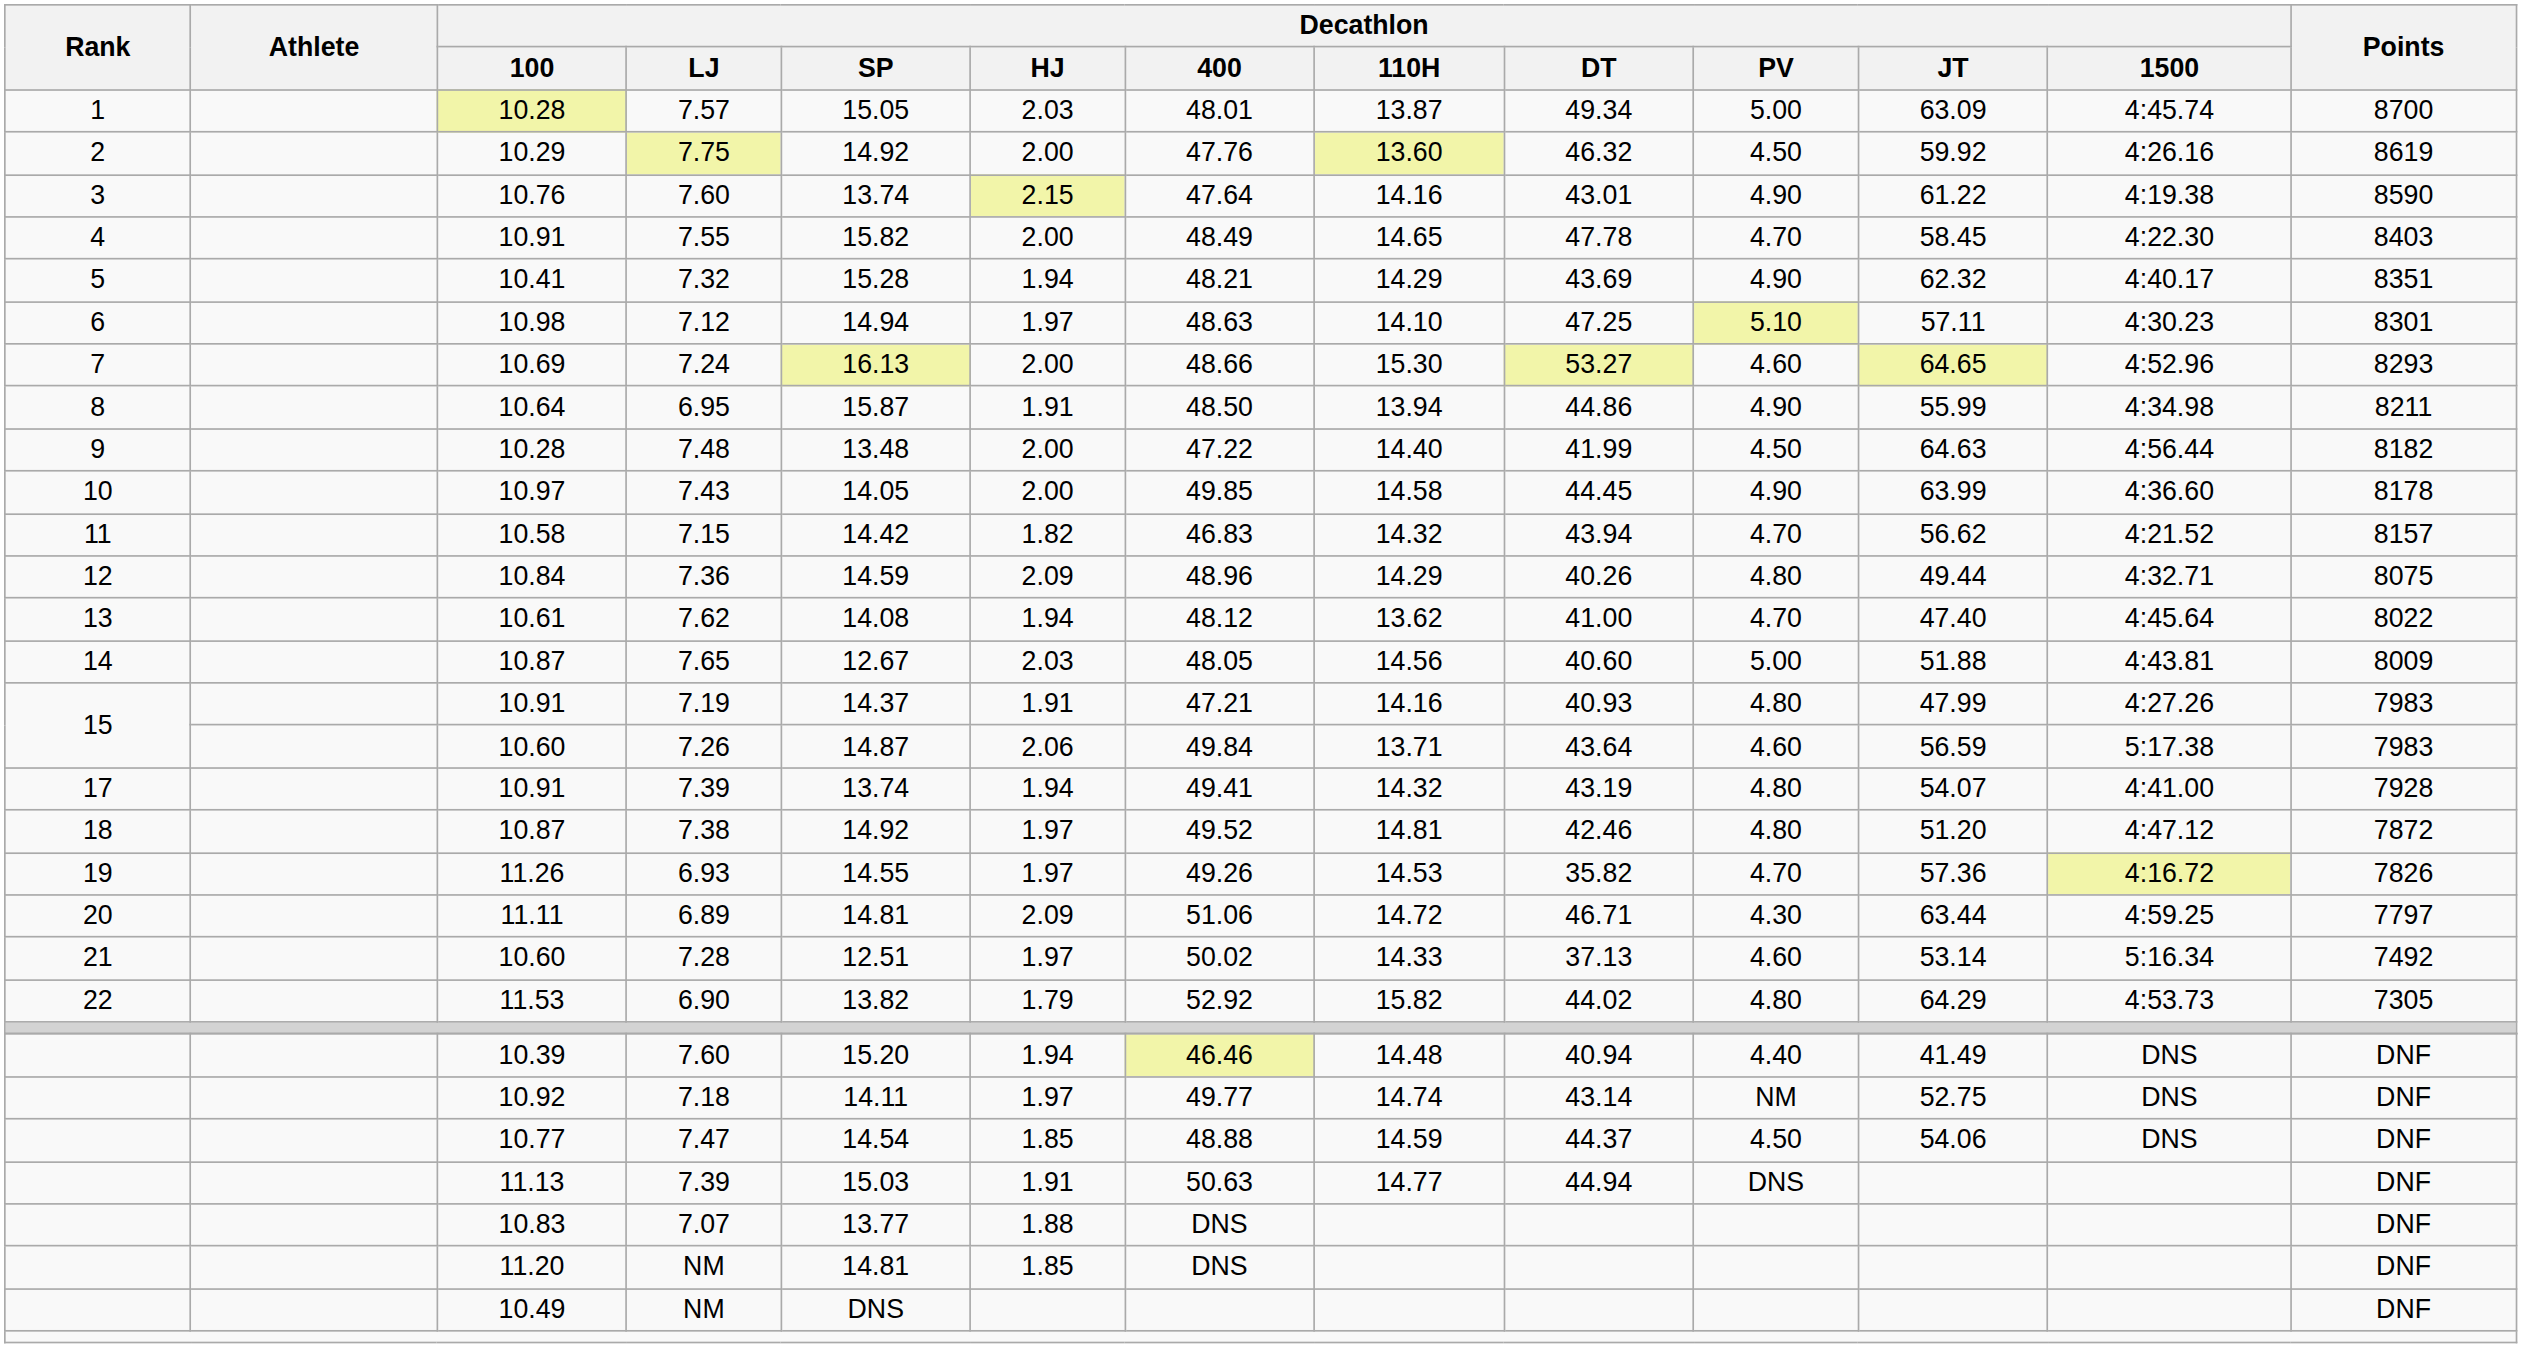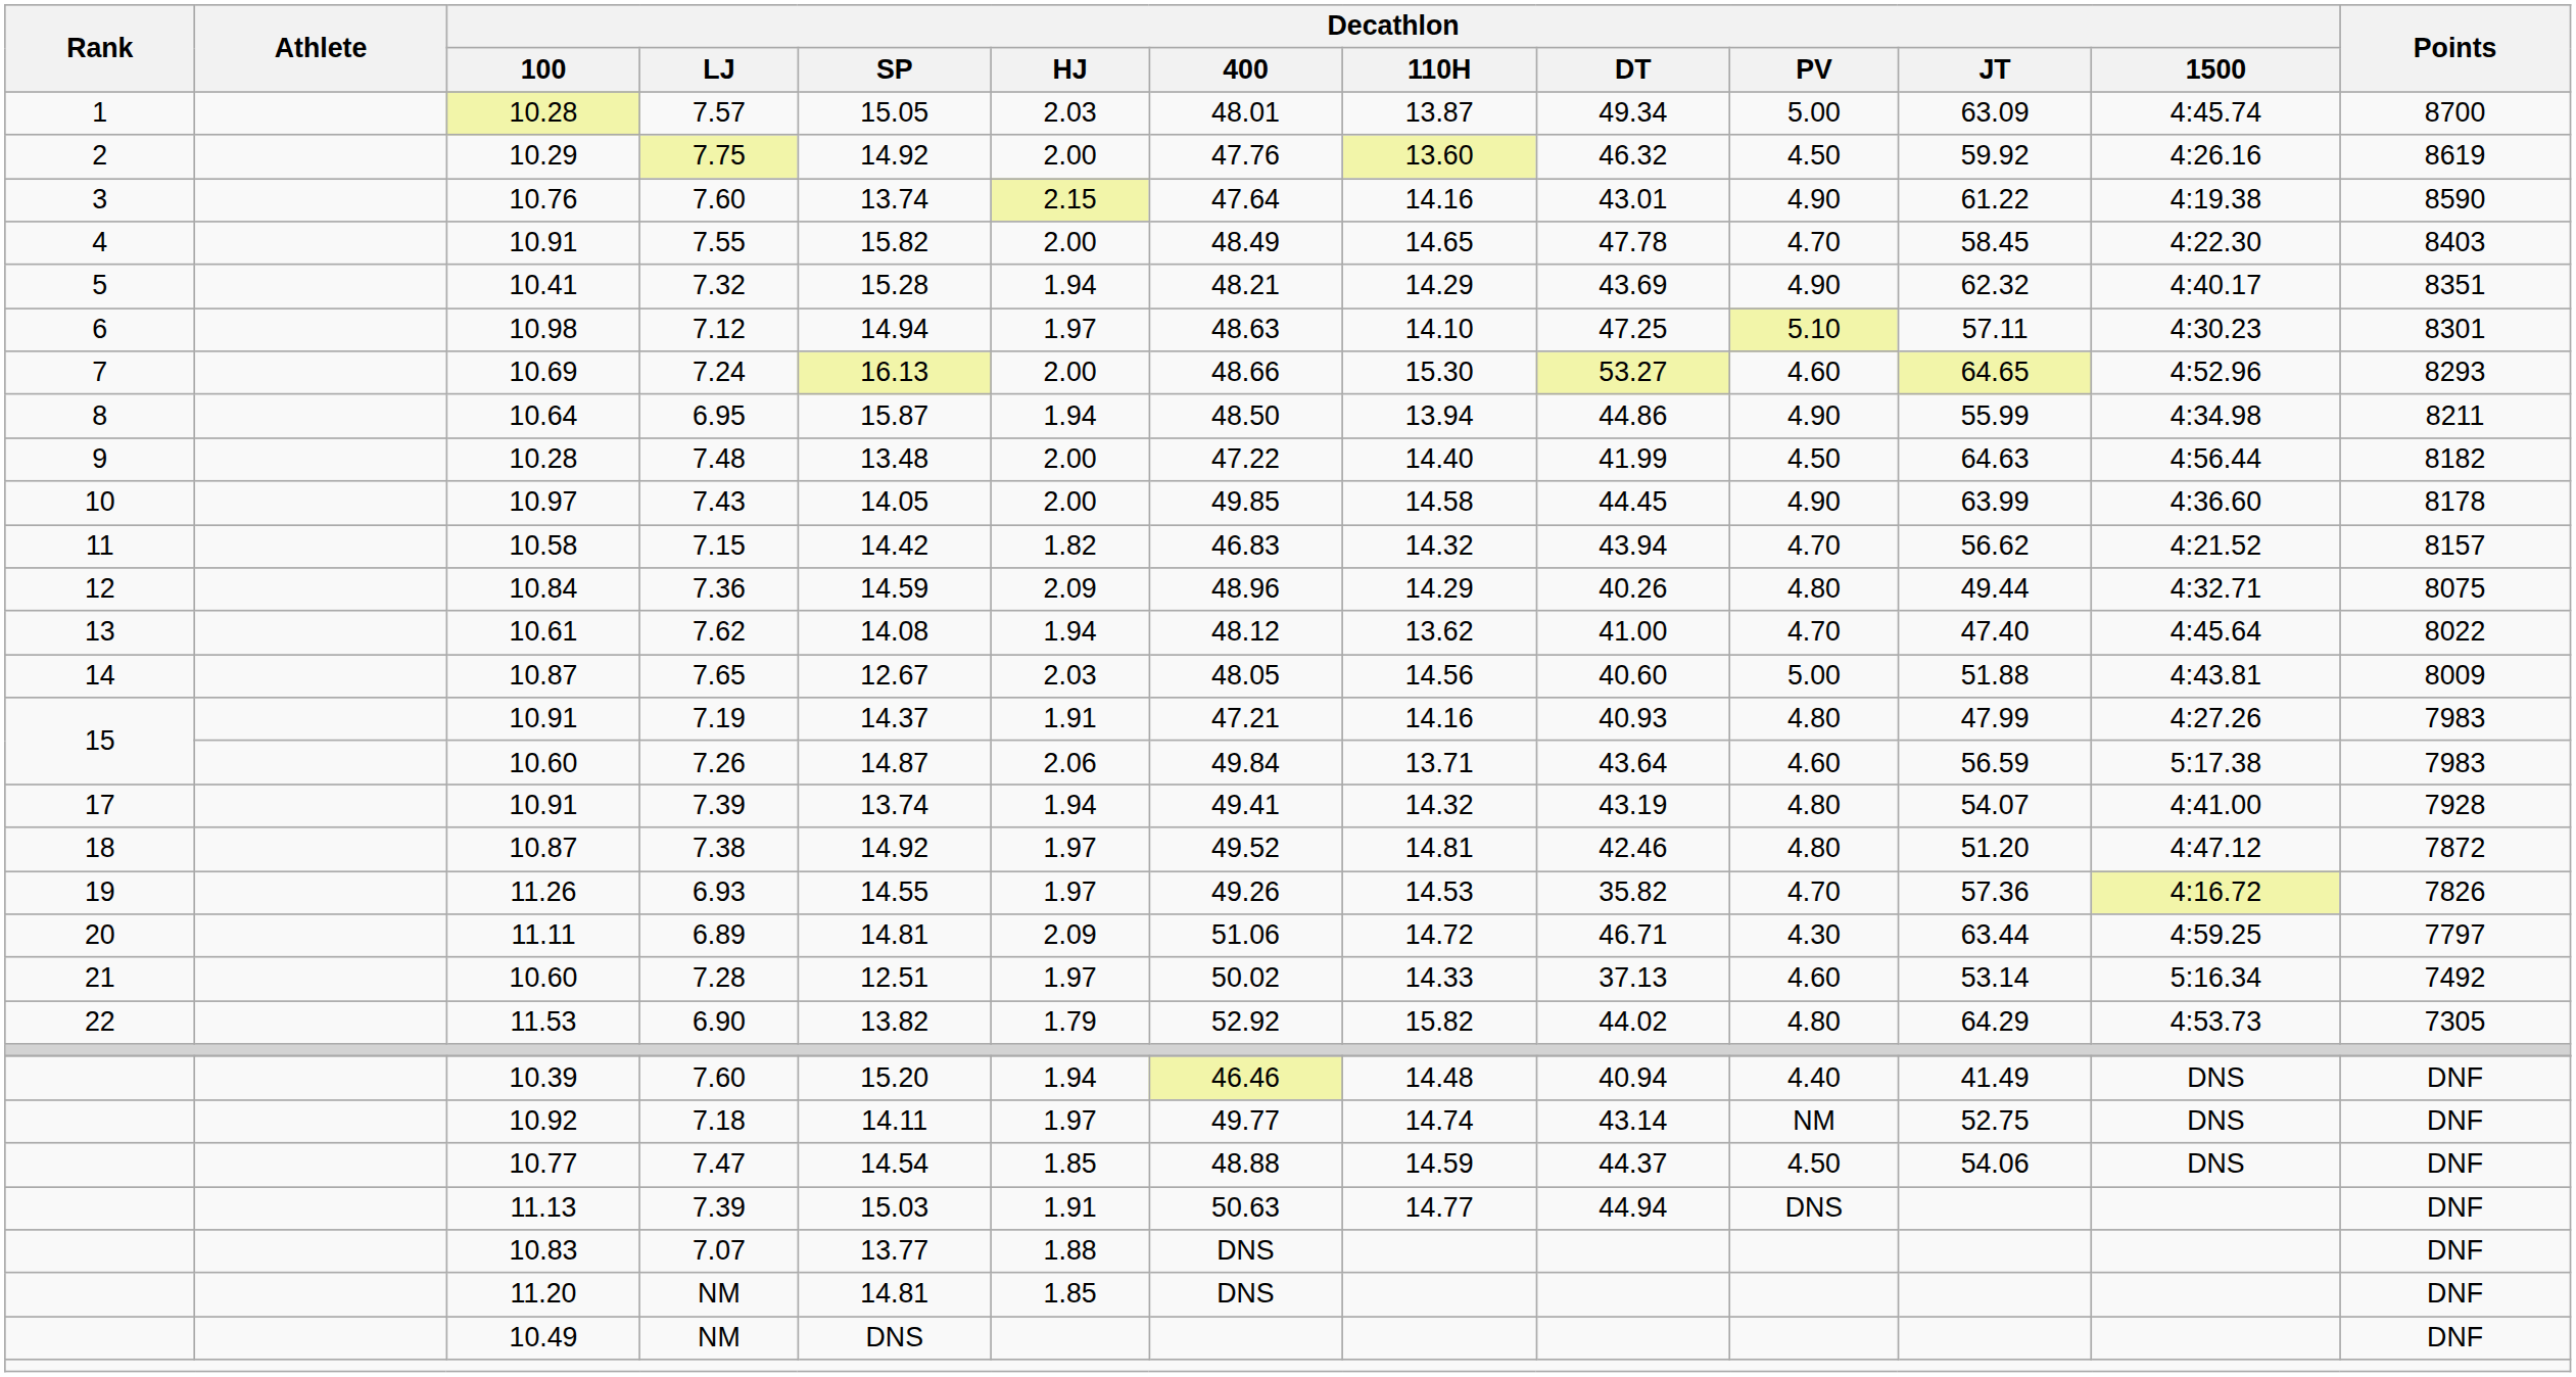6.95 | Decathlon / HJ: 1.91 -> 1.94
